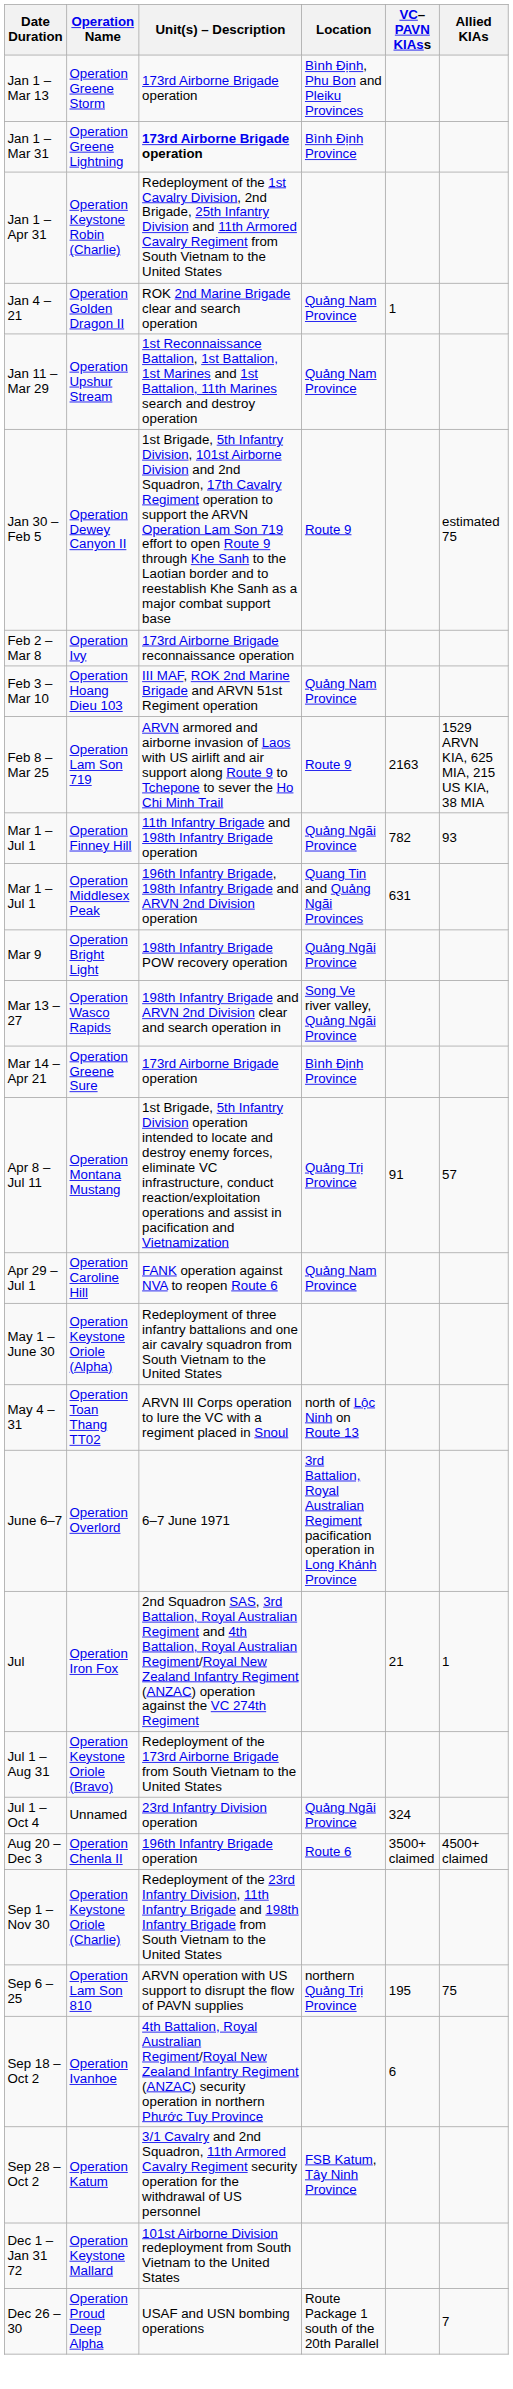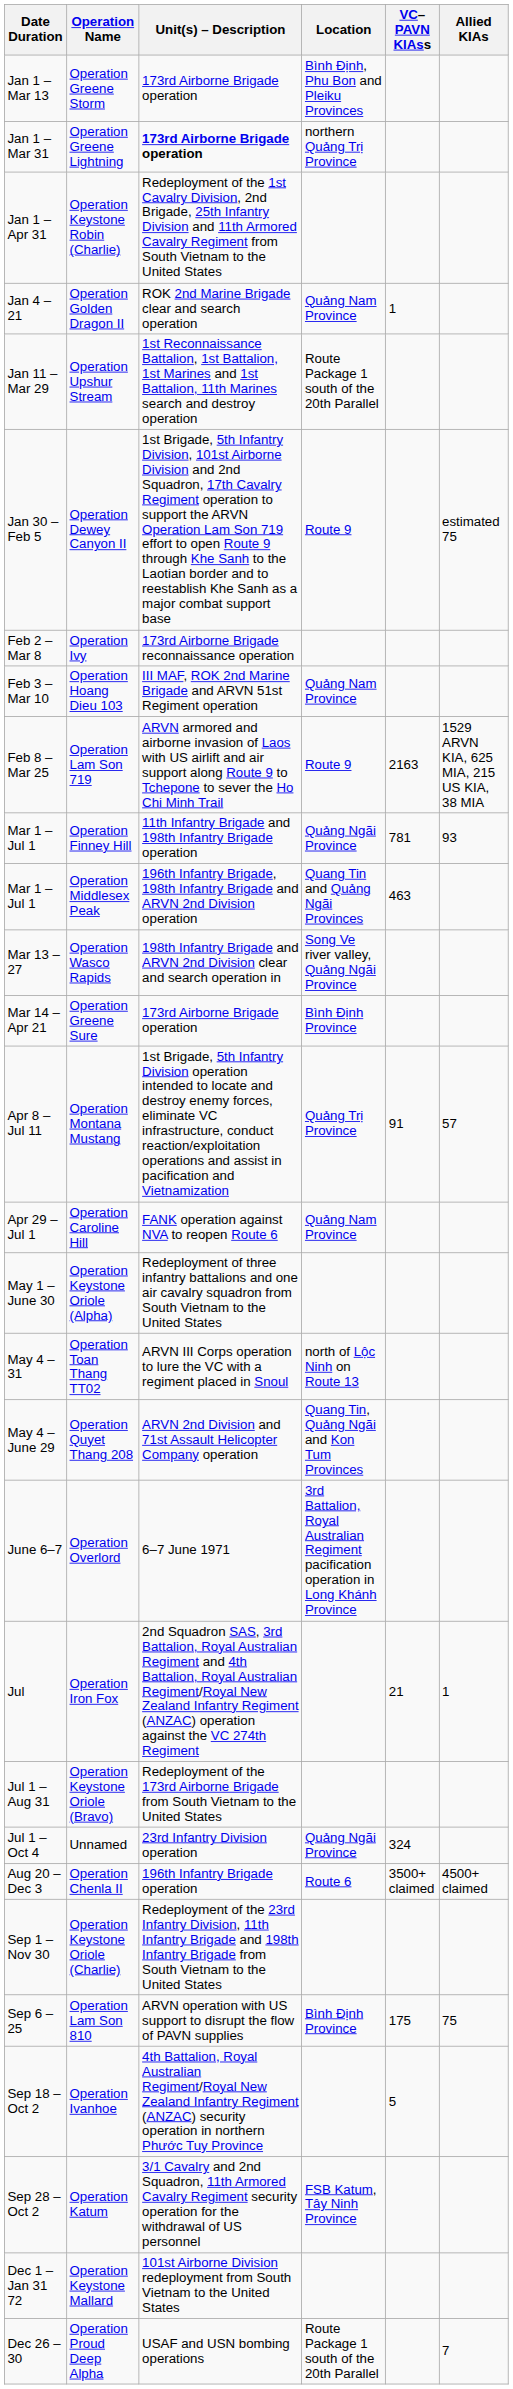Operation Greene Lightning | Location: Bình Định Province -> northern Quảng Trị Province
Operation Upshur Stream | Location: Quảng Nam Province -> Route Package 1 south of the 20th Parallel
Operation Finney Hill | VC–PAVN KIAss: 782 -> 781
Operation Middlesex Peak | VC–PAVN KIAss: 631 -> 463
- row: Mar 9 | Operation Bright Light | 198th Infantry Brigade POW recovery operation | Quảng Ngãi Province
+ row: May 4 – June 29 | Operation Quyet Thang 208 | ARVN 2nd Division and 71st Assault Helicopter Company operation | Quang Tin, Quảng Ngãi and Kon Tum Provinces
Operation Lam Son 810 | Location: northern Quảng Trị Province -> Bình Định Province
Operation Lam Son 810 | VC–PAVN KIAss: 195 -> 175
Operation Ivanhoe | VC–PAVN KIAss: 6 -> 5
